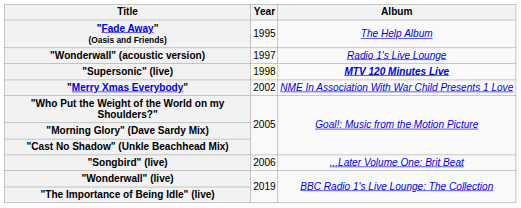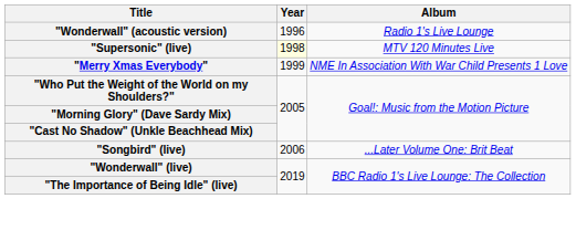- row: "Fade Away" (Oasis and Friends) | 1995 | The Help Album
"Wonderwall" (acoustic version) | Year: 1997 -> 1996
"Supersonic" (live) | Album: bold -> normal
"Merry Xmas Everybody" | Year: 2002 -> 1999
